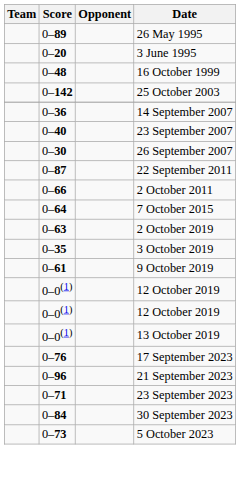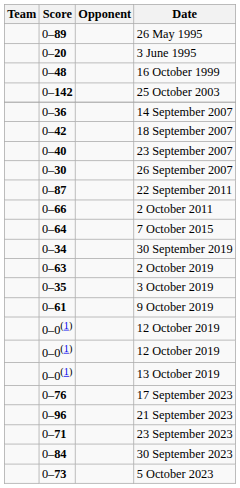+ row: 0–42 | 18 September 2007
+ row: 0–34 | 30 September 2019
